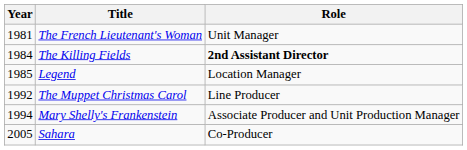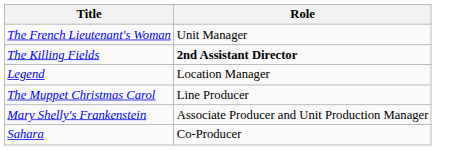- column: Year | 1981 | 1984 | 1985 | 1992 | 1994 | 2005
